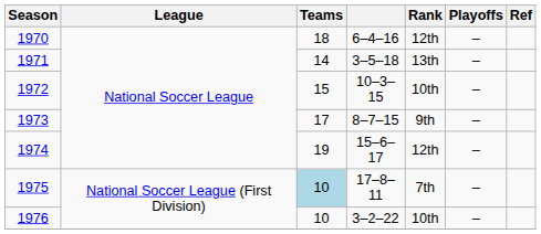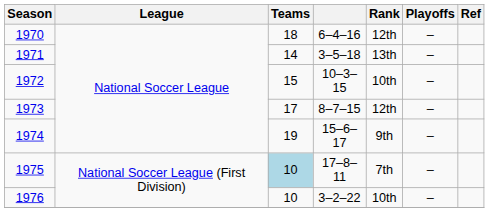1973 | Rank: 9th -> 12th
1974 | Rank: 12th -> 9th
